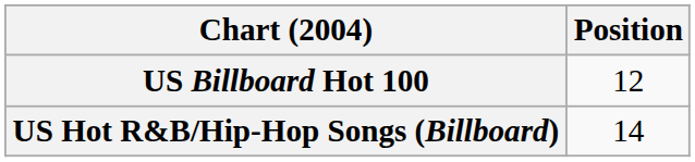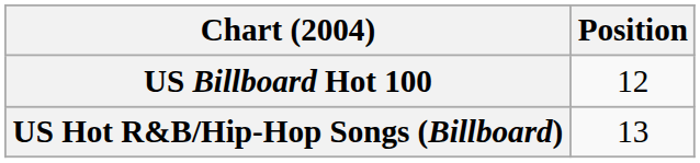US Hot R&B/Hip-Hop Songs (Billboard) | Position: 14 -> 13
